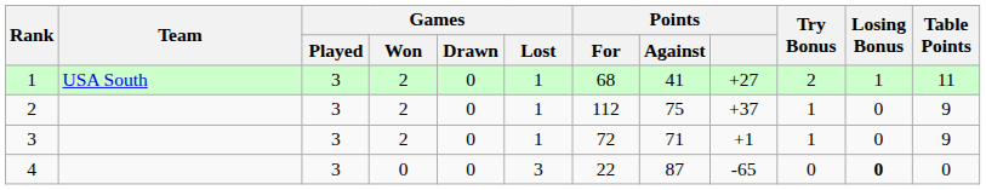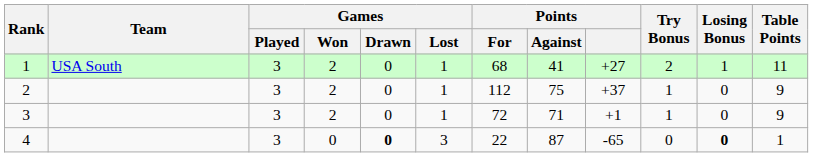4 | Games / Drawn: normal -> bold
4 | Table Points: 0 -> 1
